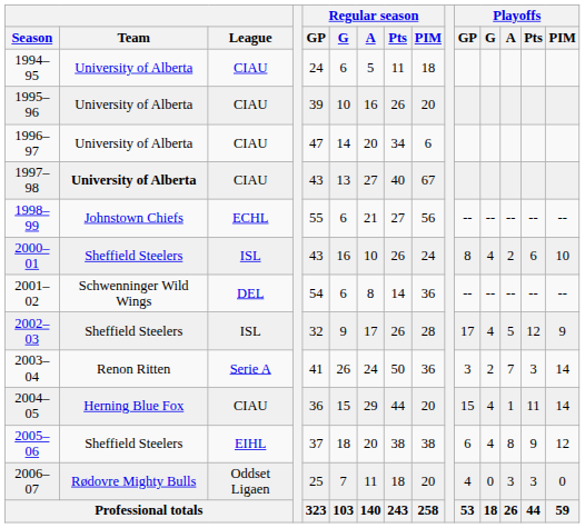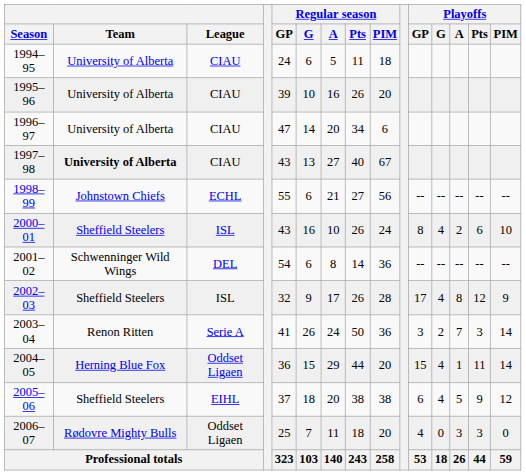2002–03 | Playoffs / A: 5 -> 8
2004–05 | League: CIAU -> Oddset Ligaen
2005–06 | Playoffs / A: 8 -> 5
